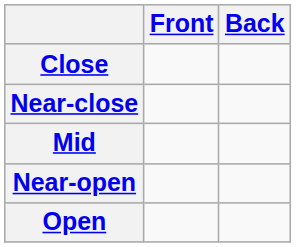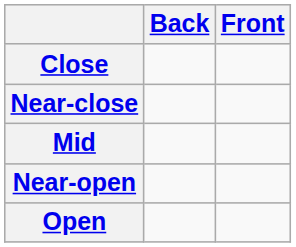columns swapped: Front <-> Back
